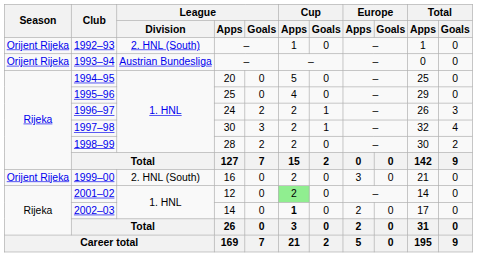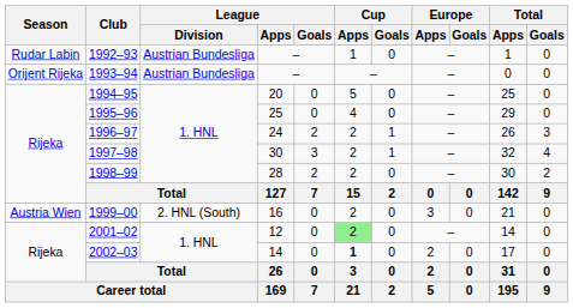1992–93 | Season: Orijent Rijeka -> Rudar Labin
1992–93 | League / Division: 2. HNL (South) -> Austrian Bundesliga
1999–00 | Season: Orijent Rijeka -> Austria Wien
